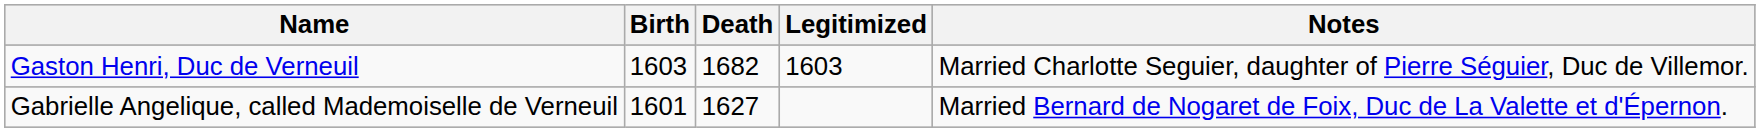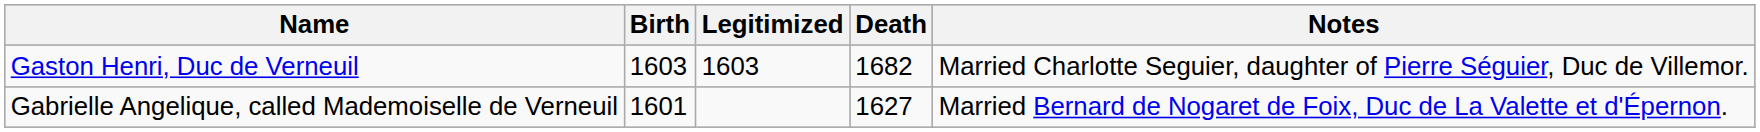columns swapped: Legitimized <-> Death
